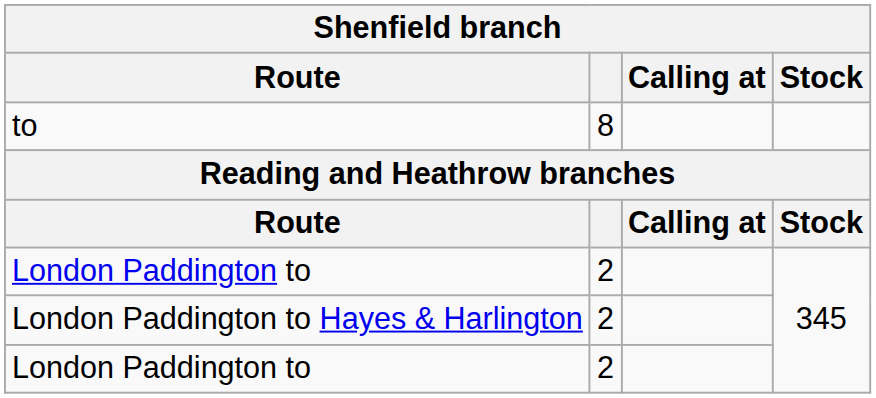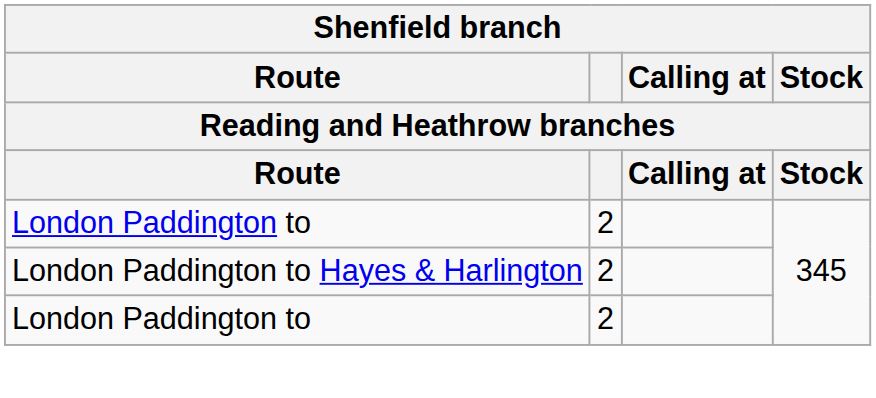- row: to | 8
